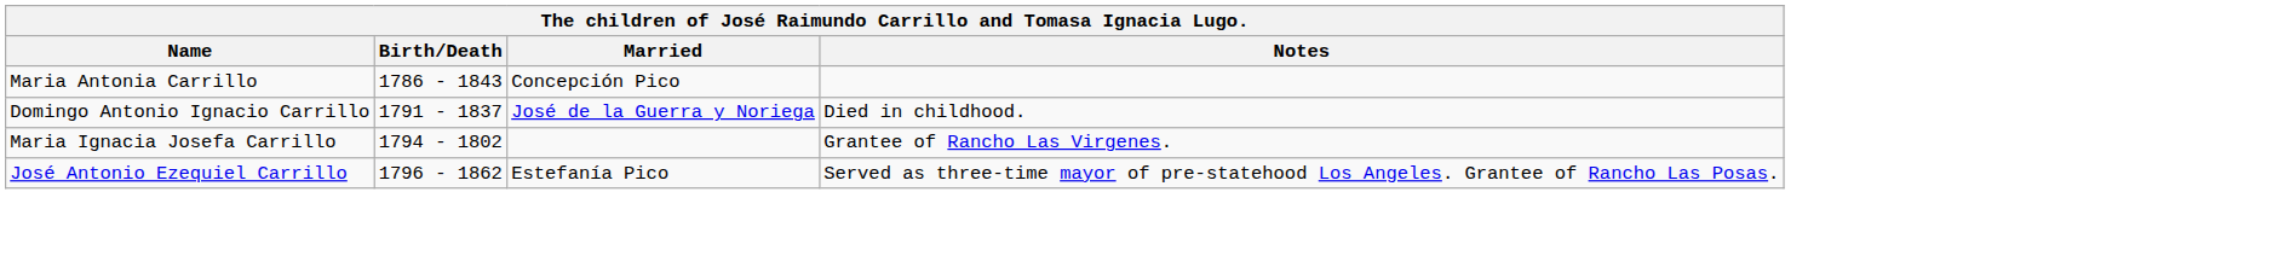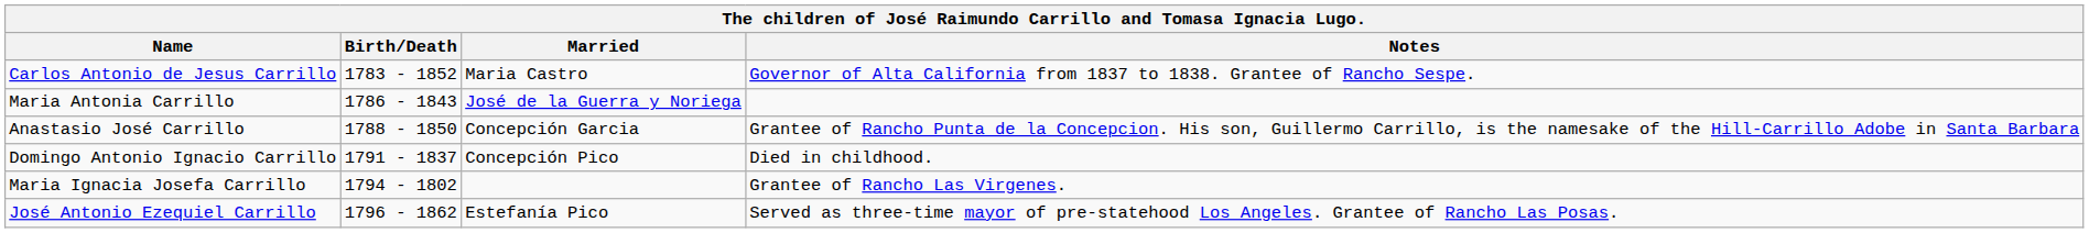+ row: Carlos Antonio de Jesus Carrillo | 1783 - 1852 | Maria Castro | Governor of Alta California from 1837 to 1838. Grantee of Rancho Sespe.
Maria Antonia Carrillo | Married: Concepción Pico -> José de la Guerra y Noriega
+ row: Anastasio José Carrillo | 1788 - 1850 | Concepción Garcia | Grantee of Rancho Punta de la Concepcion. His son, Guillermo Carrillo, is the namesake of the Hill-Carrillo Adobe in Santa Barbara
Domingo Antonio Ignacio Carrillo | Married: José de la Guerra y Noriega -> Concepción Pico
